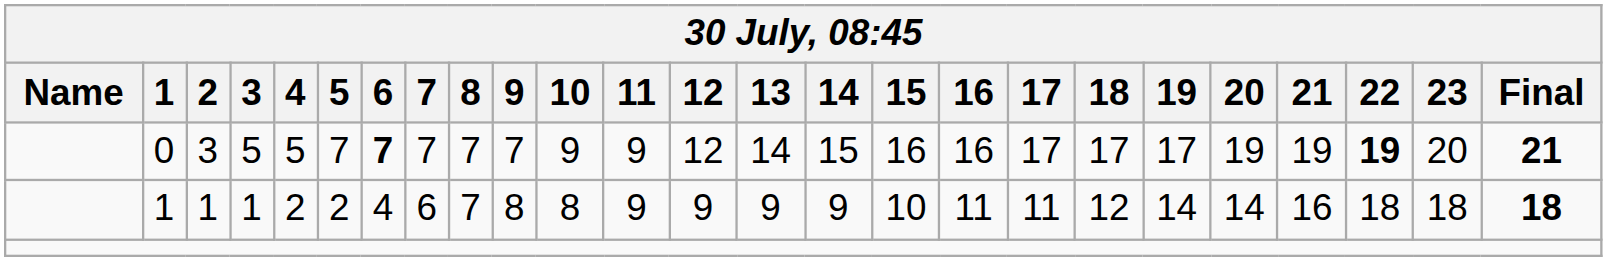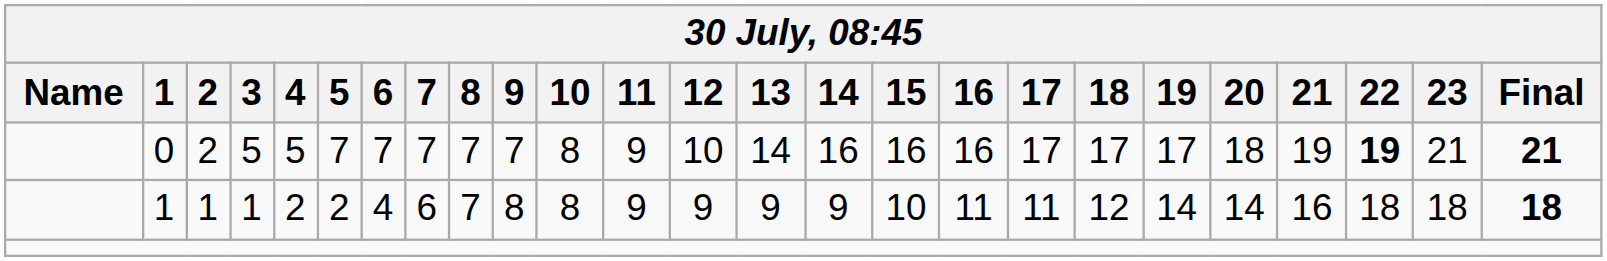0 | 2: 3 -> 2
0 | 6: bold -> normal
0 | 10: 9 -> 8
0 | 12: 12 -> 10
0 | 14: 15 -> 16
0 | 20: 19 -> 18
0 | 23: 20 -> 21
